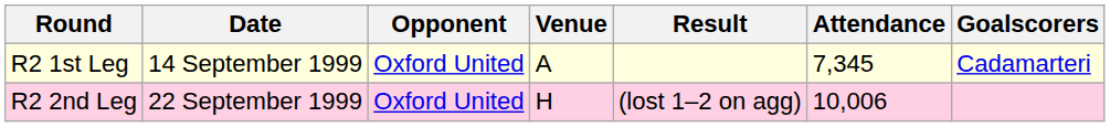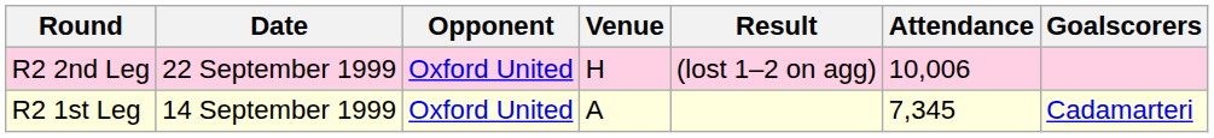rows swapped: R2 1st Leg <-> R2 2nd Leg
